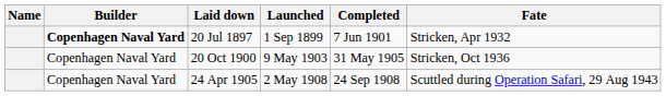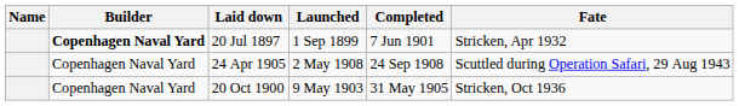rows swapped: 20 Oct 1900 <-> 24 Apr 1905
